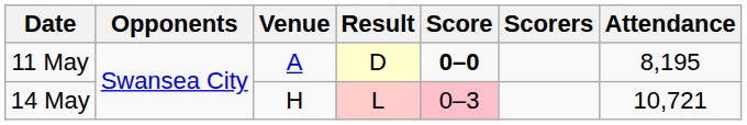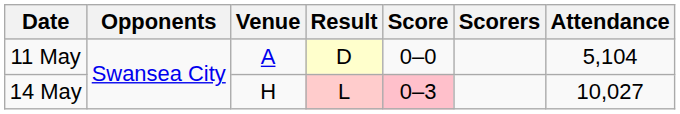11 May | Score: bold -> normal
11 May | Attendance: 8,195 -> 5,104
14 May | Attendance: 10,721 -> 10,027
